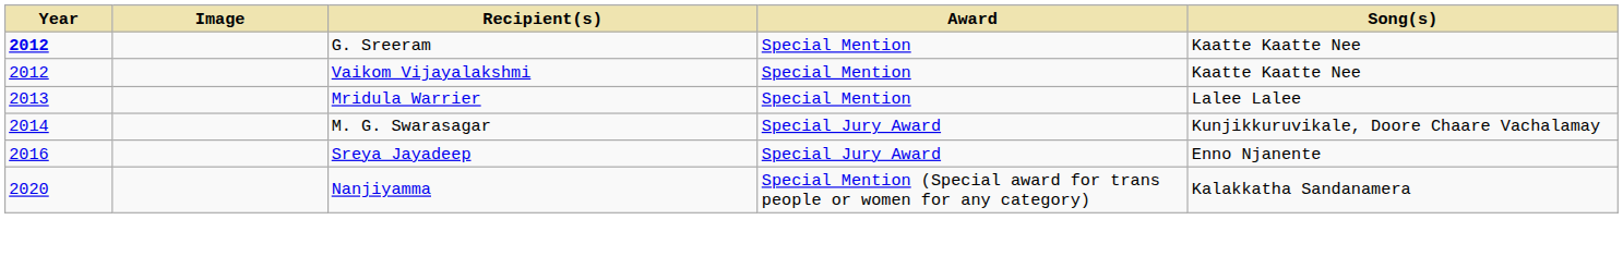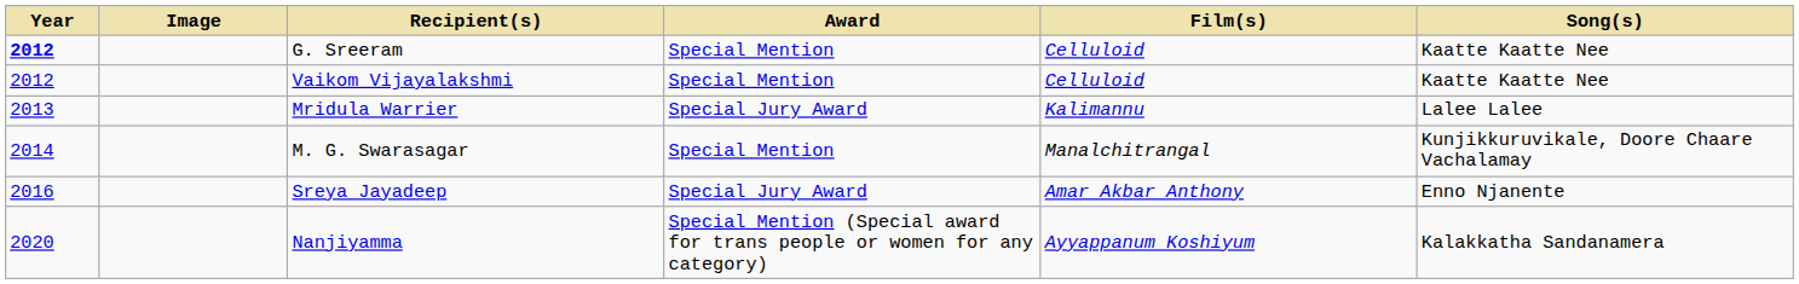+ column: Film(s) | Celluloid | Celluloid | Kalimannu | Manalchitrangal | Amar Akbar Anthony | Ayyappanum Koshiyum
Mridula Warrier | Award: Special Mention -> Special Jury Award
M. G. Swarasagar | Award: Special Jury Award -> Special Mention
